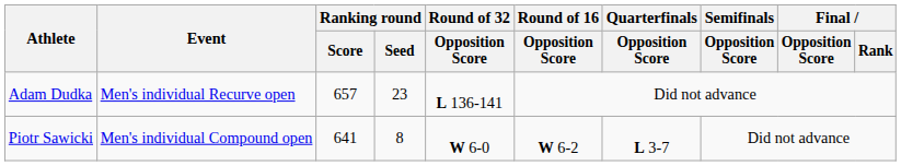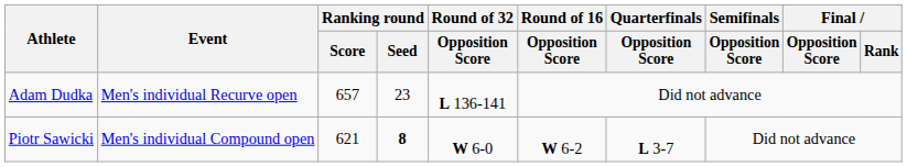Piotr Sawicki | Ranking round / Score: 641 -> 621
Piotr Sawicki | Ranking round / Seed: normal -> bold
